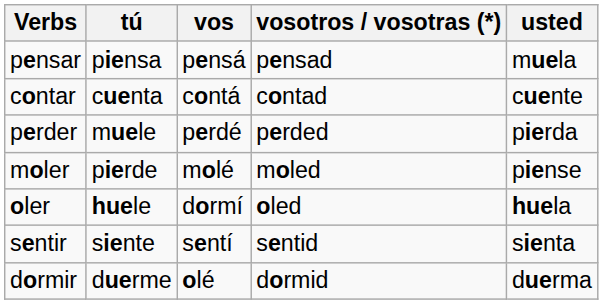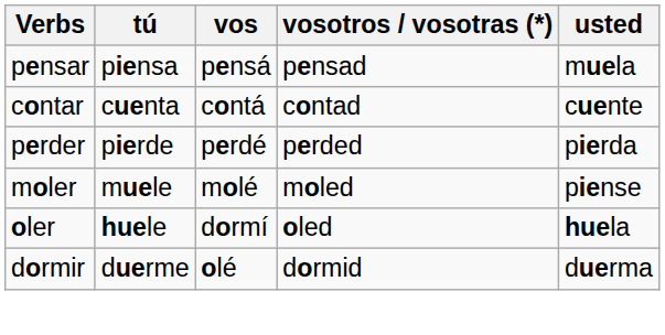perder | tú: muele -> pierde
moler | tú: pierde -> muele
- row: sentir | siente | sentí | sentid | sienta
